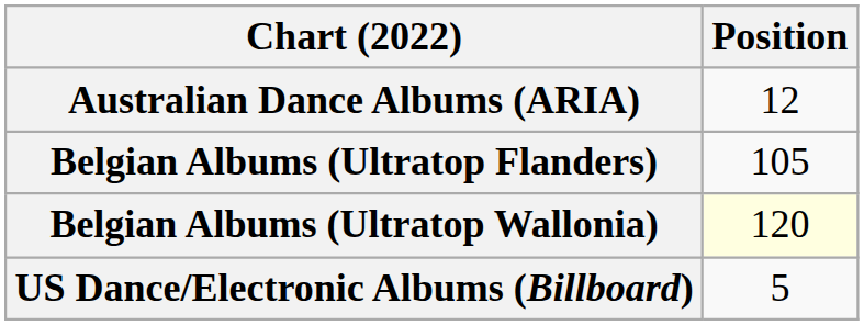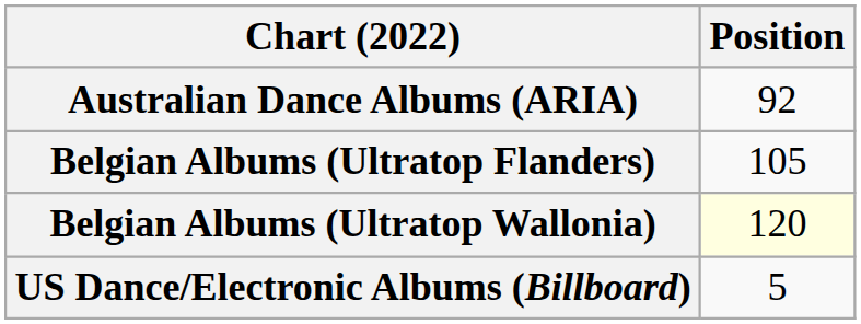Australian Dance Albums (ARIA) | Position: 12 -> 92
